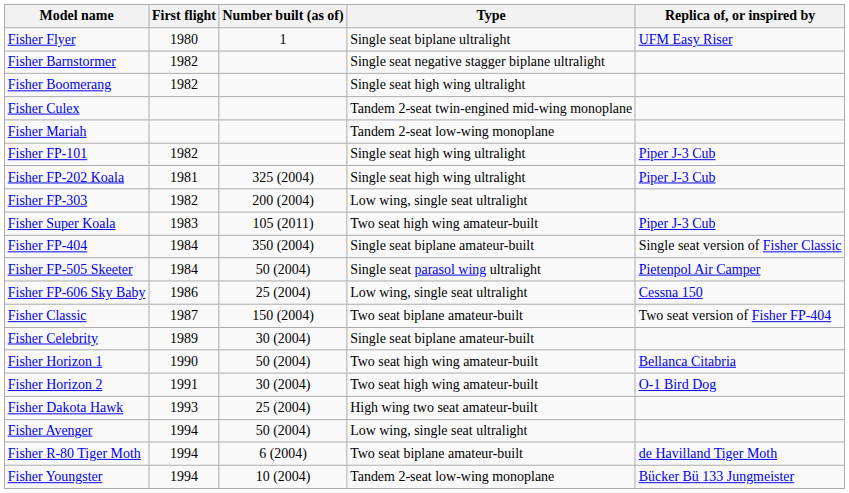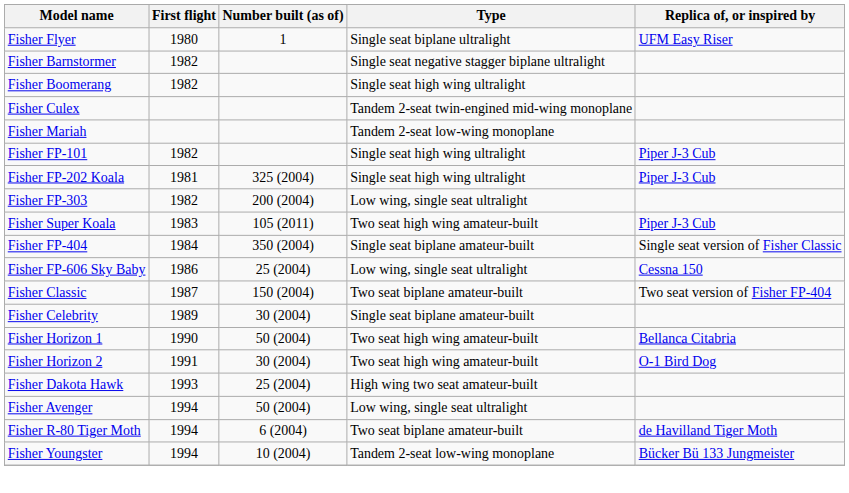- row: Fisher FP-505 Skeeter | 1984 | 50 (2004) | Single seat parasol wing ultralight | Pietenpol Air Camper
